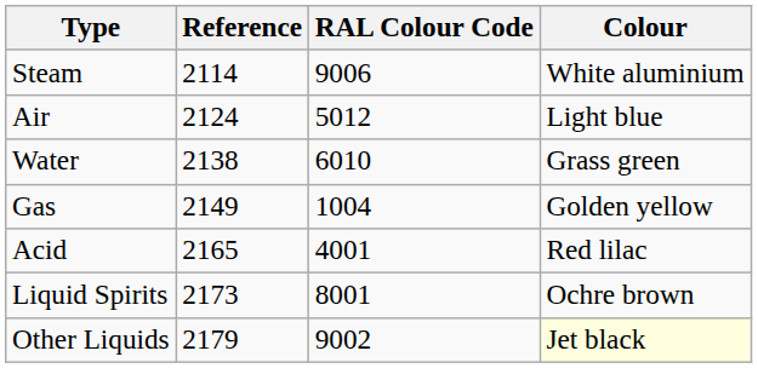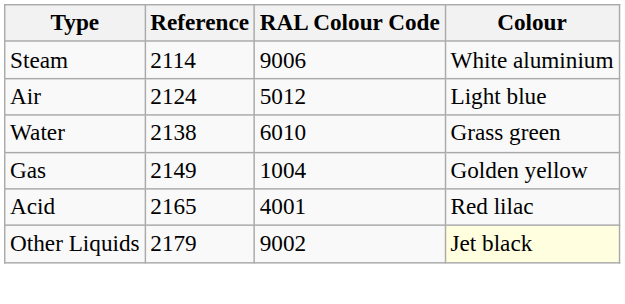- row: Liquid Spirits | 2173 | 8001 | Ochre brown
